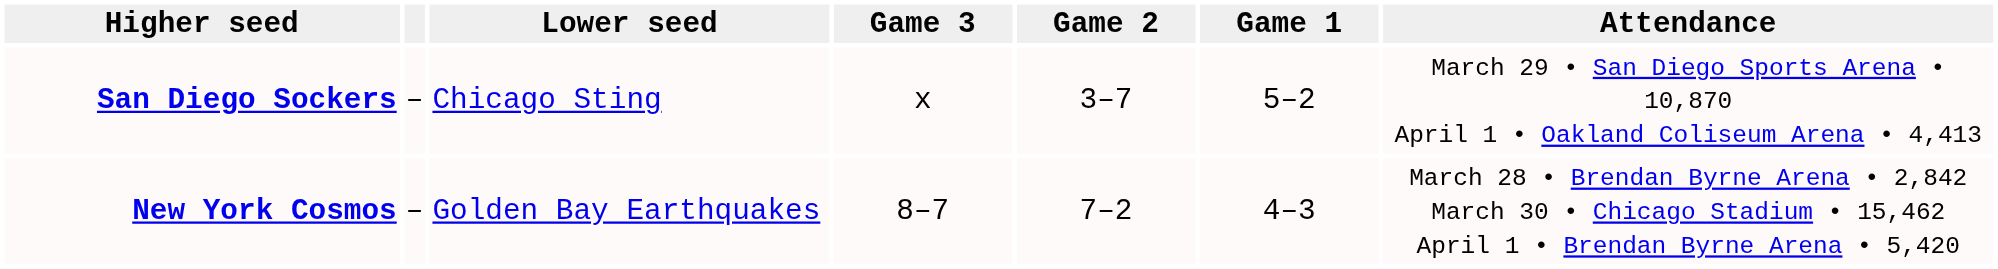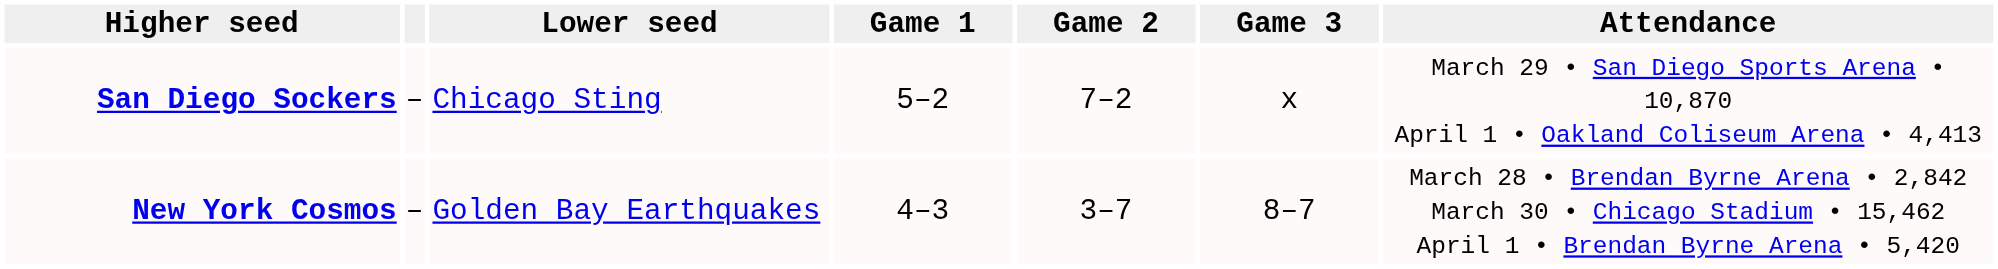columns swapped: Game 1 <-> Game 3
San Diego Sockers | Game 2: 3–7 -> 7–2
New York Cosmos | Game 2: 7–2 -> 3–7
